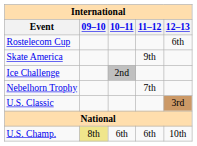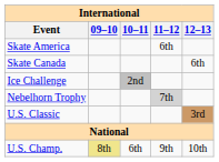- row: Rostelecom Cup | 6th
Skate America | 11–12: 9th -> 6th
+ row: Skate Canada | 6th
Nebelhorn Trophy | 11–12: no background -> lightgrey background
U.S. Champ. | 11–12: 6th -> 9th
